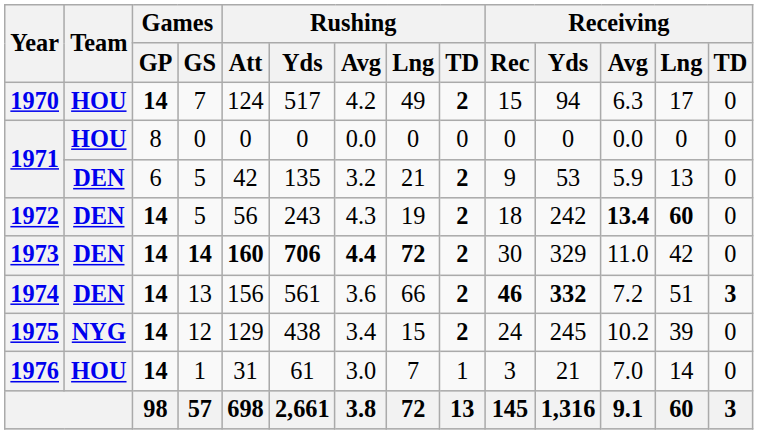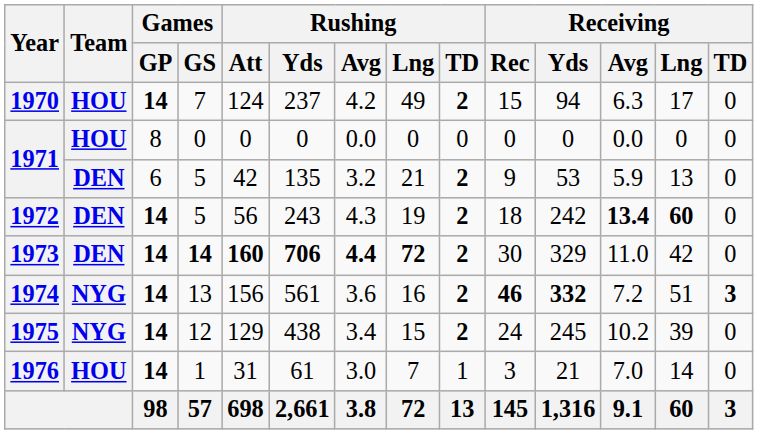1970 | Rushing / Yds: 517 -> 237
1974 | Team: DEN -> NYG
1974 | Rushing / Lng: 66 -> 16
